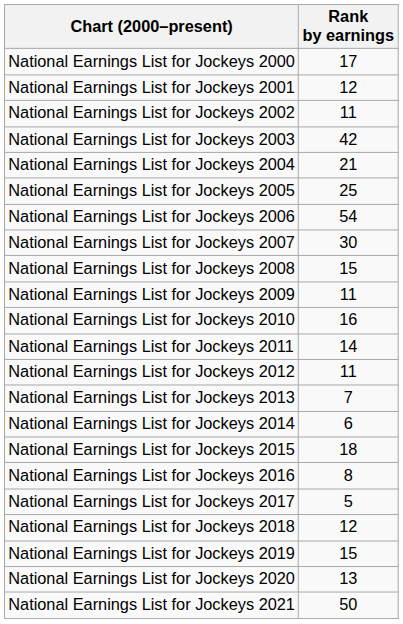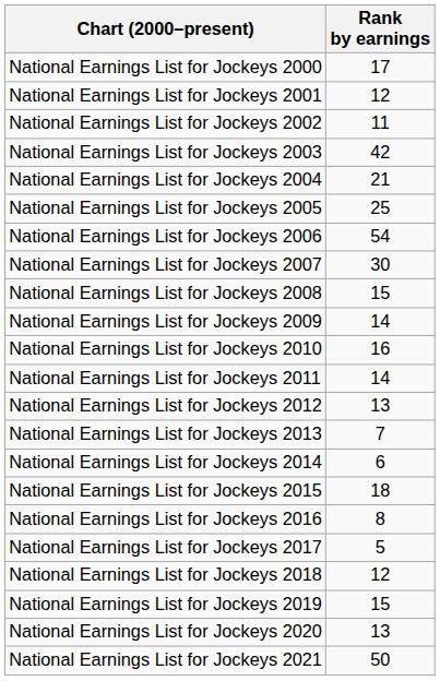National Earnings List for Jockeys 2009 | Rank by earnings: 11 -> 14
National Earnings List for Jockeys 2012 | Rank by earnings: 11 -> 13
